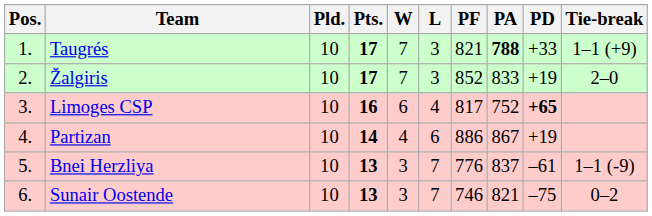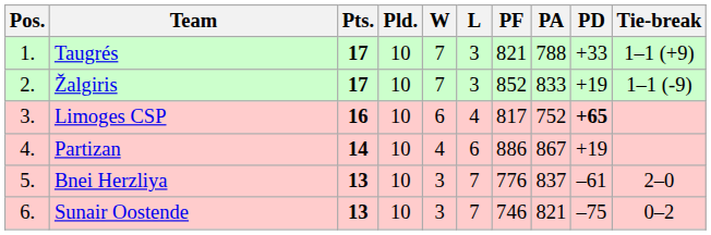columns swapped: Pld. <-> Pts.
Taugrés | PA: bold -> normal
Žalgiris | Tie-break: 2–0 -> 1–1 (-9)
Bnei Herzliya | Tie-break: 1–1 (-9) -> 2–0
